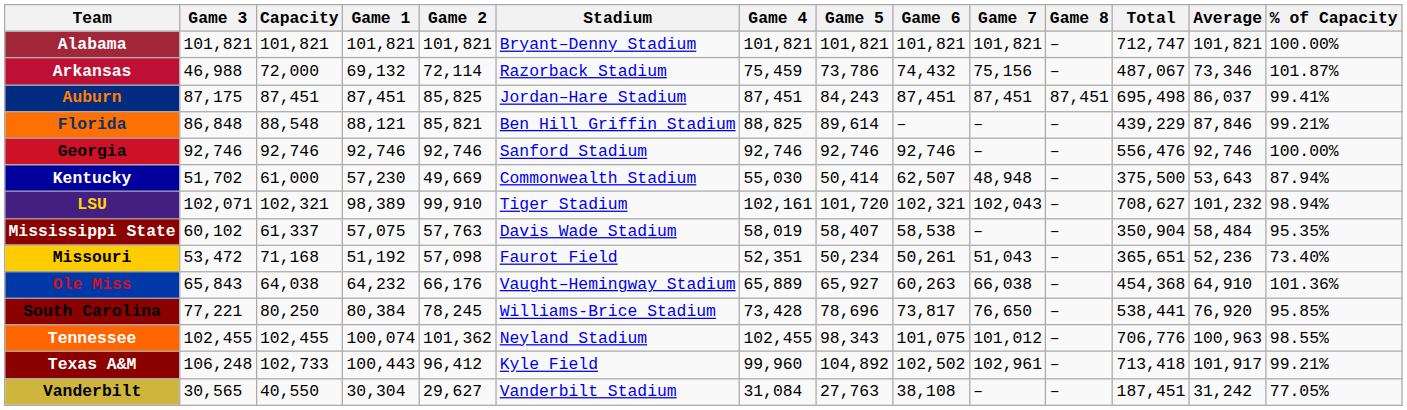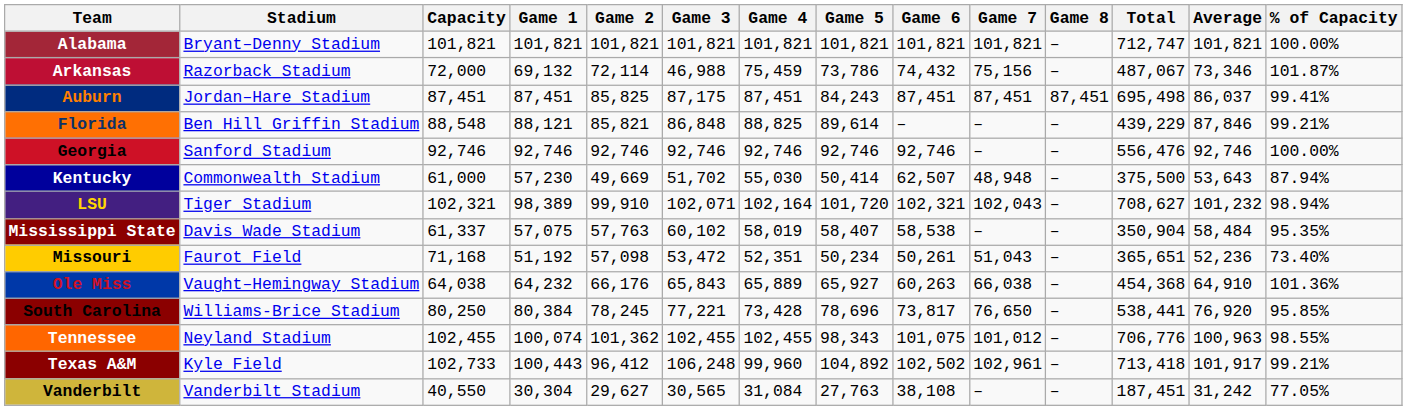columns swapped: Stadium <-> Game 3
LSU | Game 4: 102,161 -> 102,164
